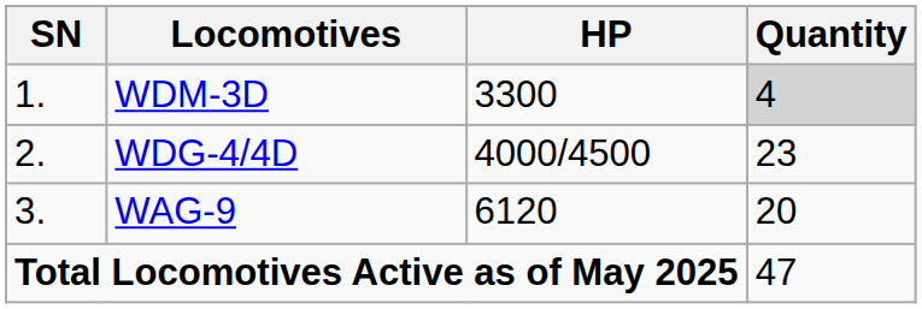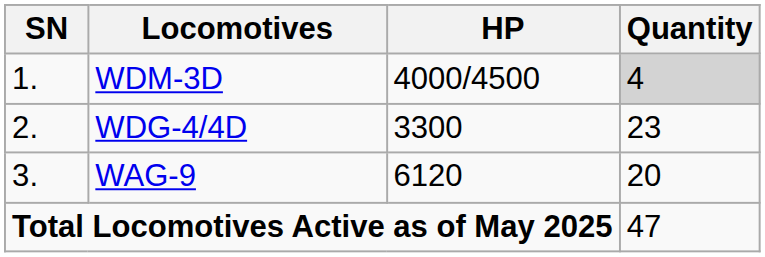WDM-3D | HP: 3300 -> 4000/4500
WDG-4/4D | HP: 4000/4500 -> 3300
